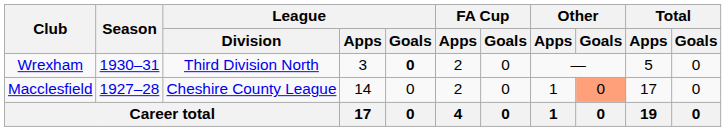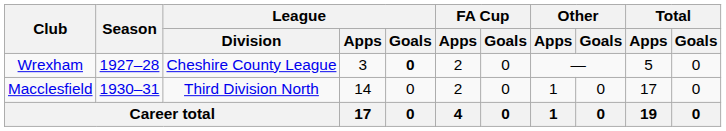Wrexham | Season: 1930–31 -> 1927–28
Wrexham | League / Division: Third Division North -> Cheshire County League
Macclesfield | Season: 1927–28 -> 1930–31
Macclesfield | League / Division: Cheshire County League -> Third Division North
Macclesfield | Other / Goals: lightsalmon background -> no background
